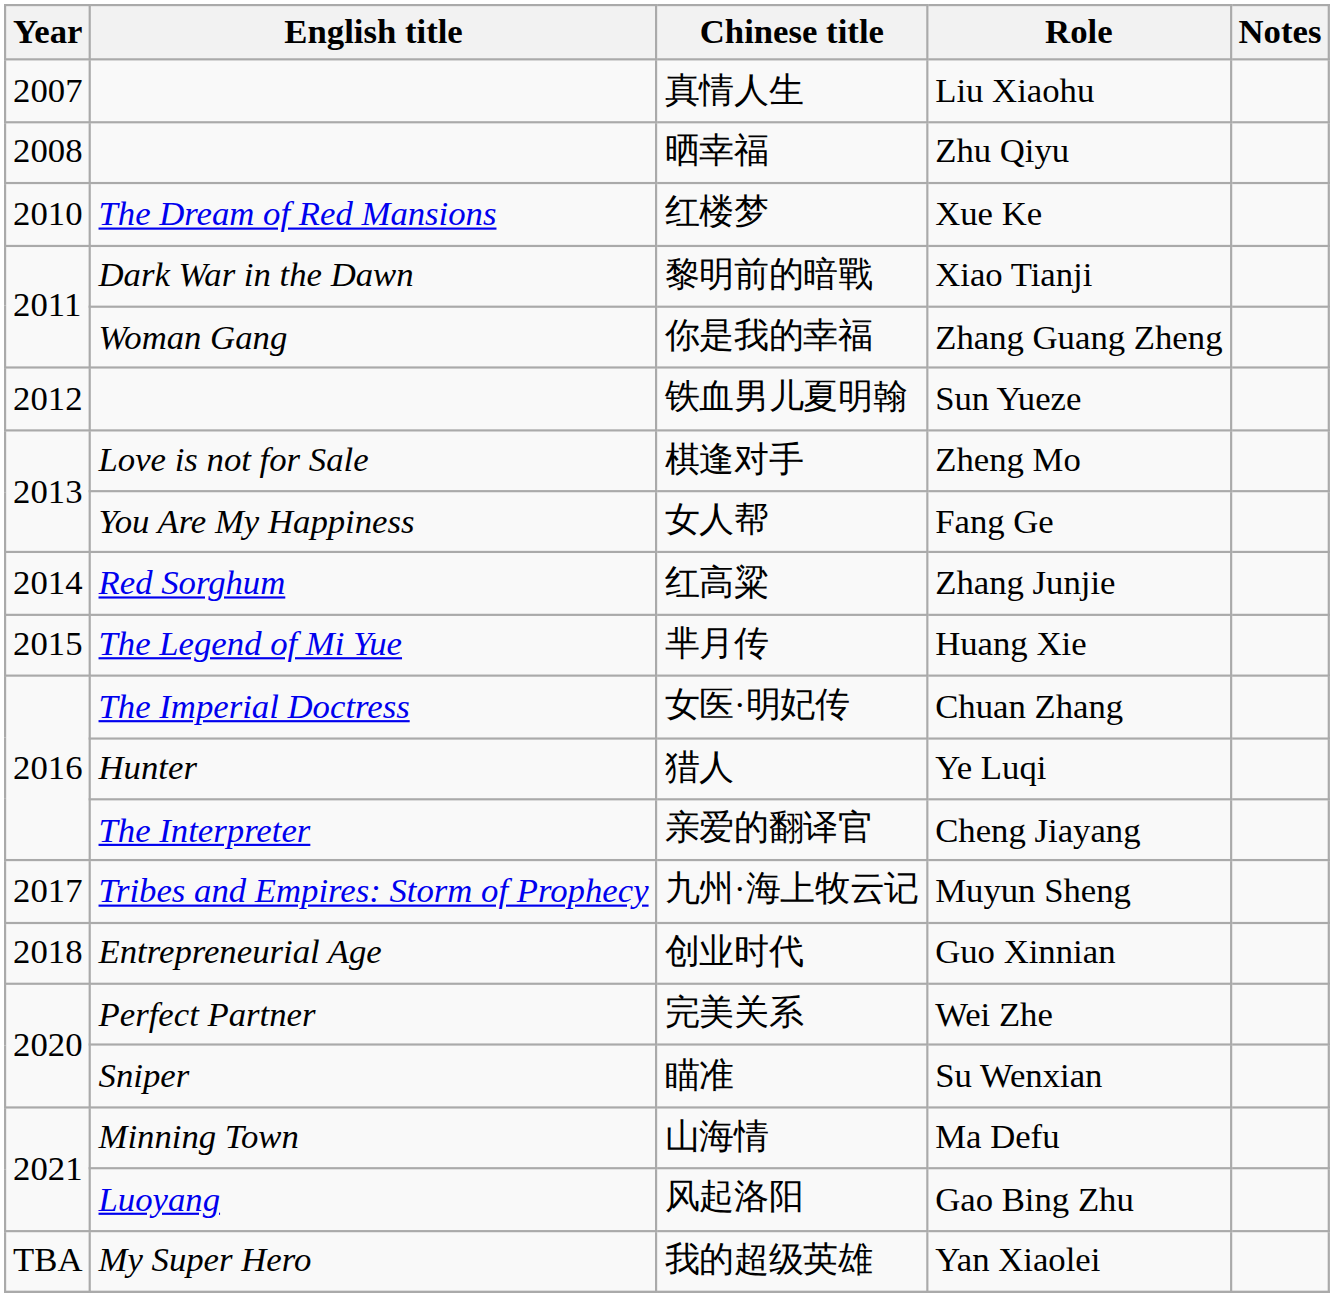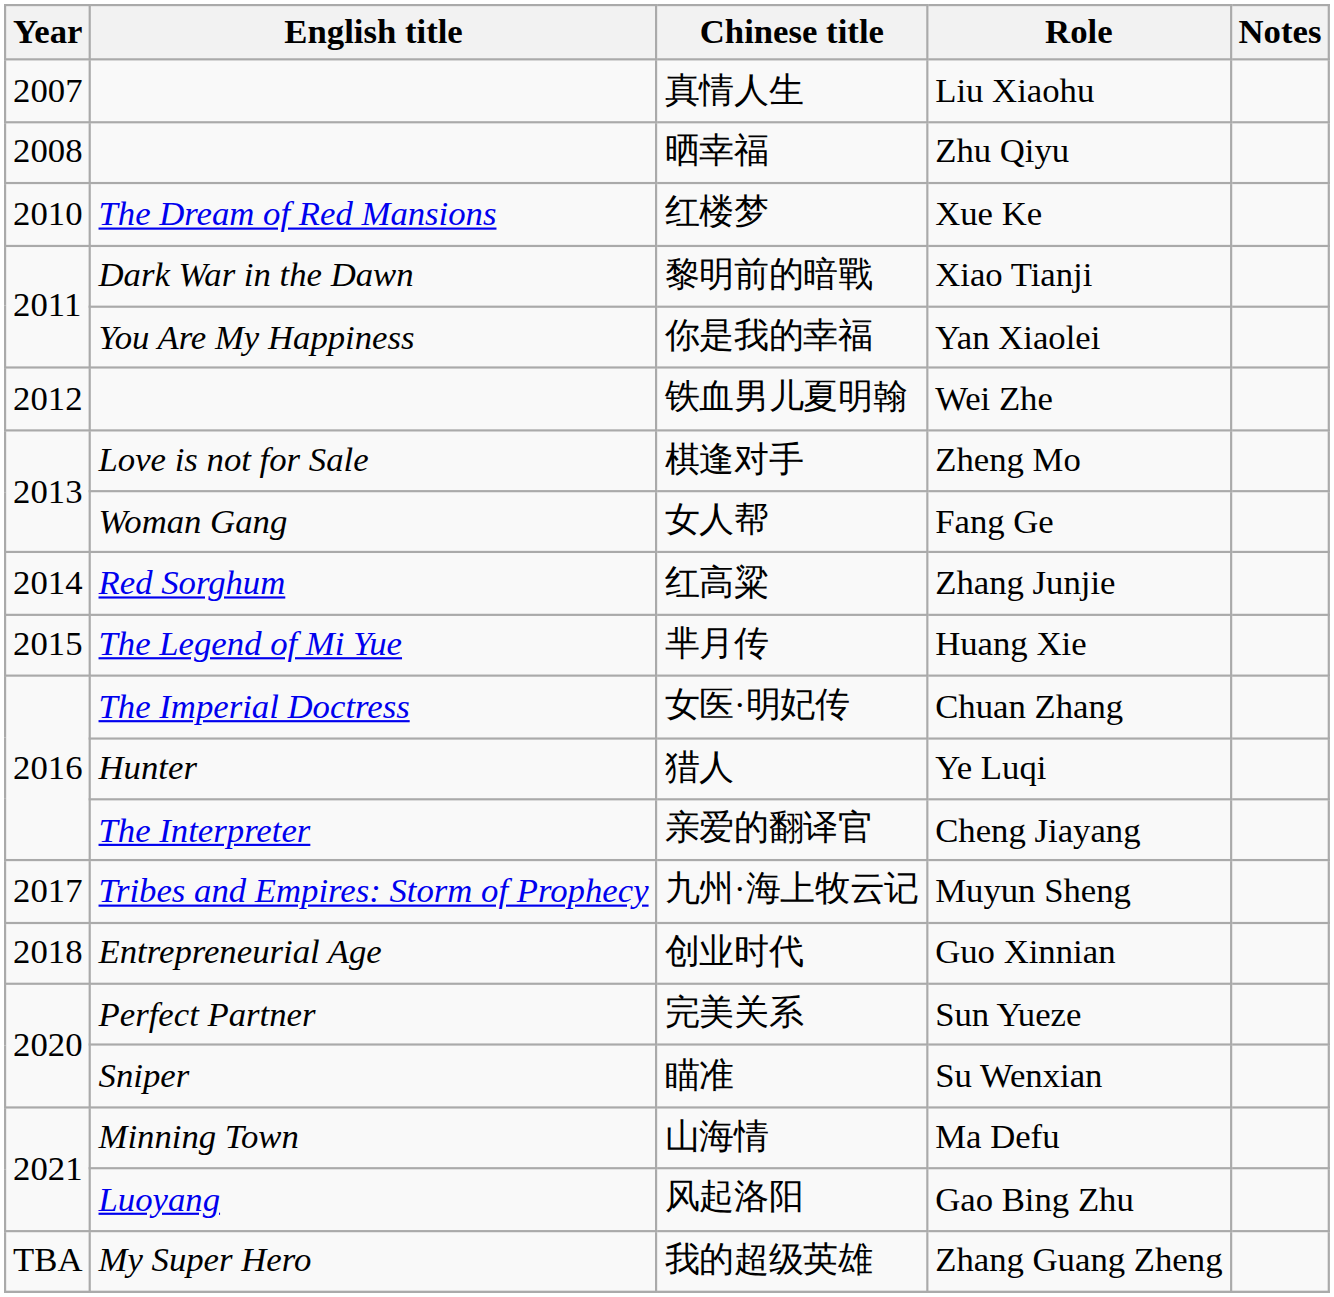你是我的幸福 | English title: Woman Gang -> You Are My Happiness
你是我的幸福 | Role: Zhang Guang Zheng -> Yan Xiaolei
铁血男儿夏明翰 | Role: Sun Yueze -> Wei Zhe
女人帮 | English title: You Are My Happiness -> Woman Gang
完美关系 | Role: Wei Zhe -> Sun Yueze
我的超级英雄 | Role: Yan Xiaolei -> Zhang Guang Zheng
